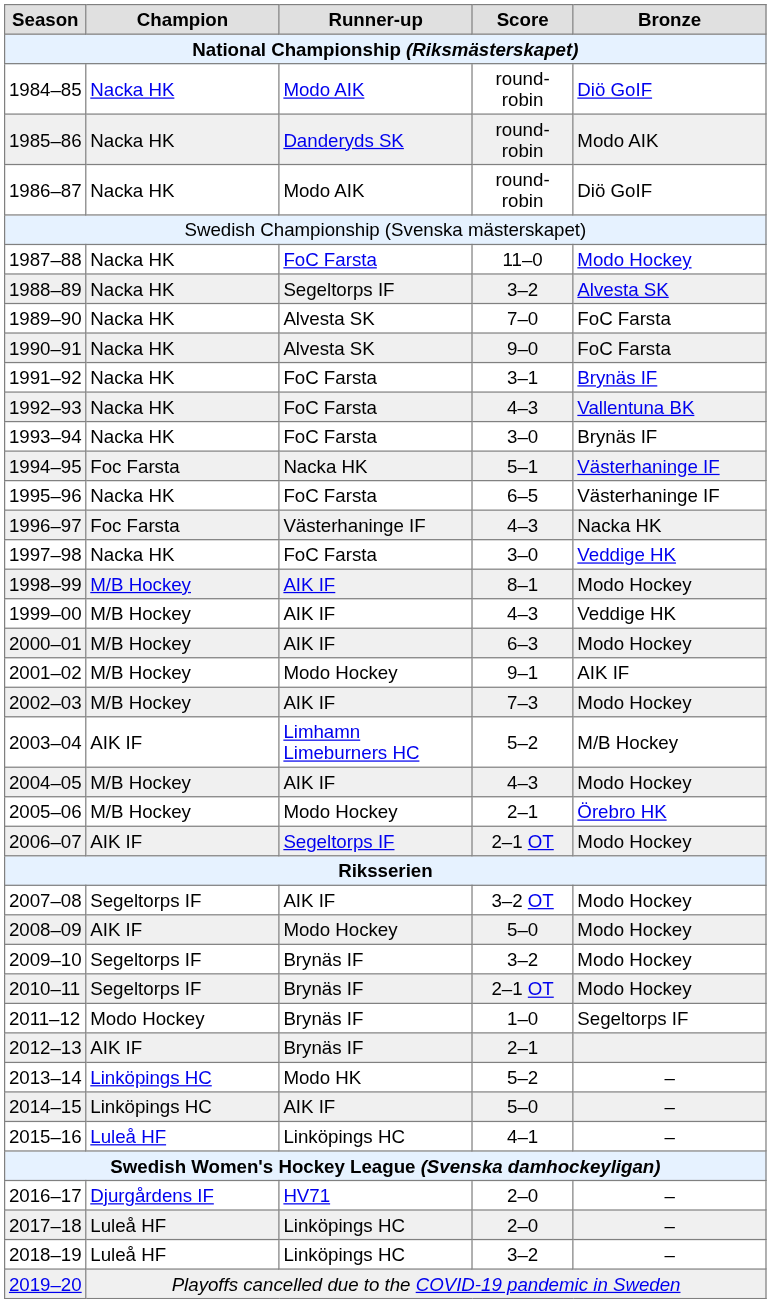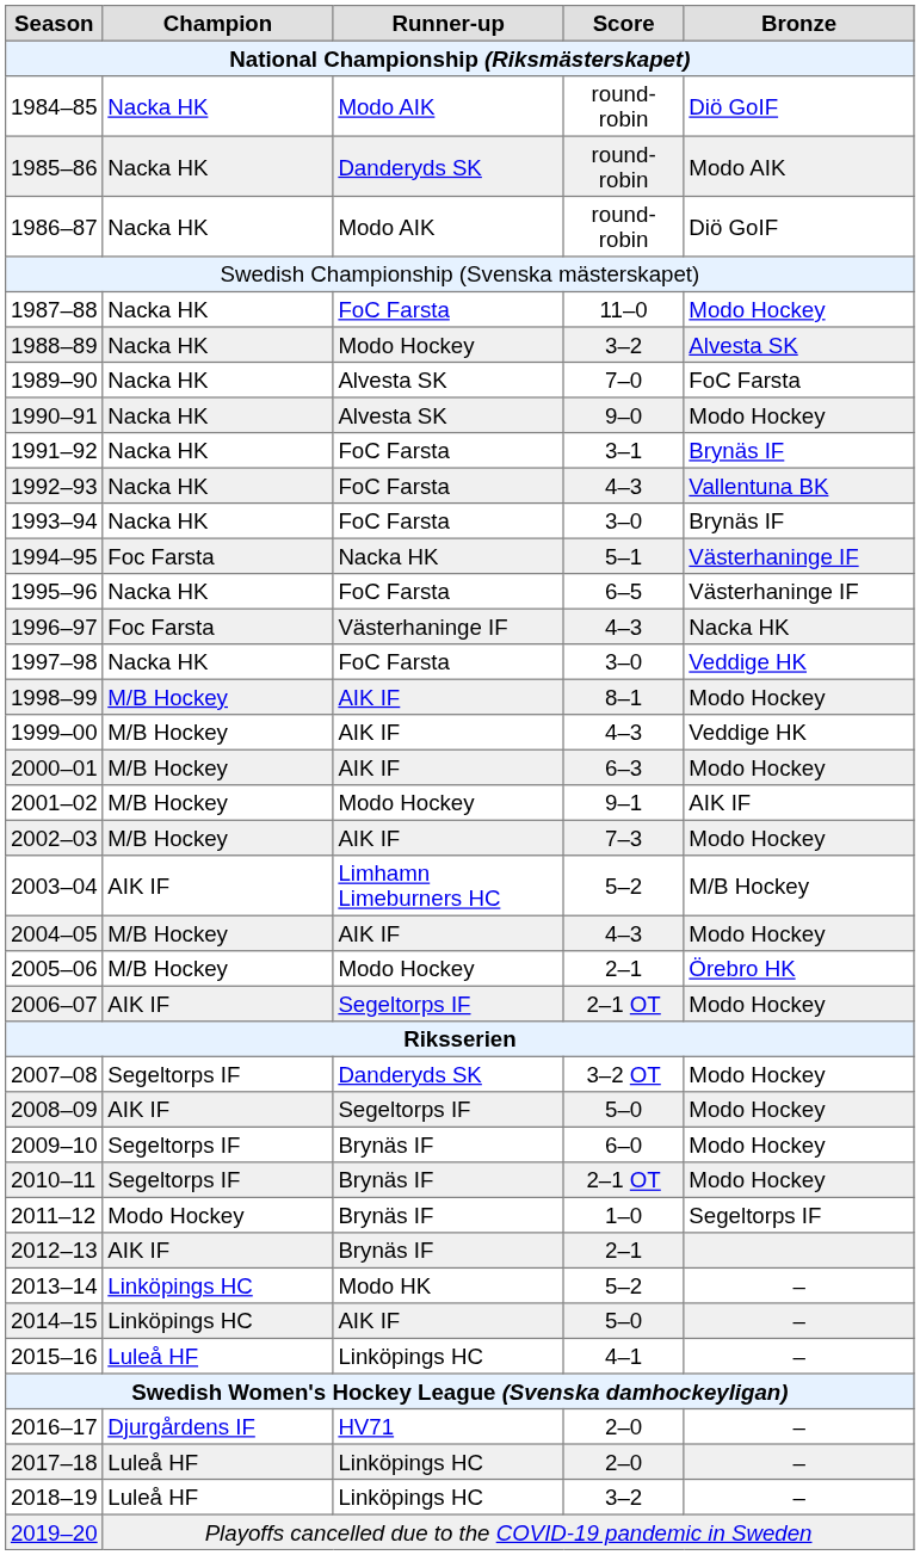1988–89 | Runner-up: Segeltorps IF -> Modo Hockey
1990–91 | Bronze: FoC Farsta -> Modo Hockey
2007–08 | Runner-up: AIK IF -> Danderyds SK
2008–09 | Runner-up: Modo Hockey -> Segeltorps IF
2009–10 | Score: 3–2 -> 6–0
